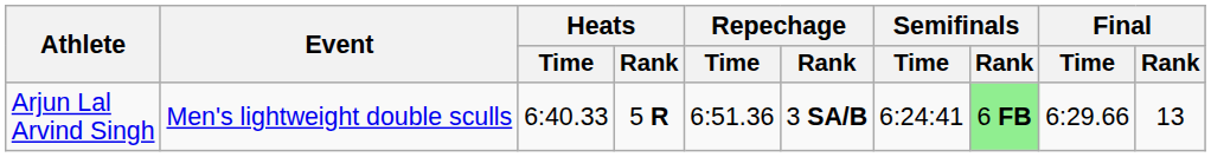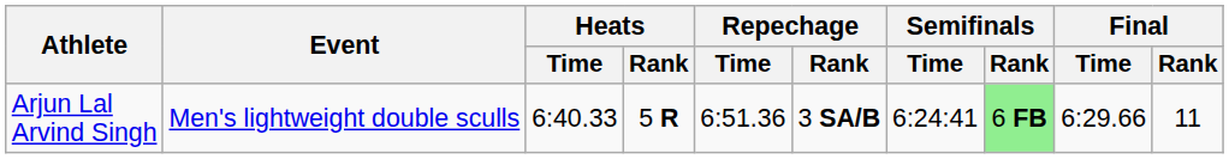Arjun Lal Arvind Singh | Final / Rank: 13 -> 11
